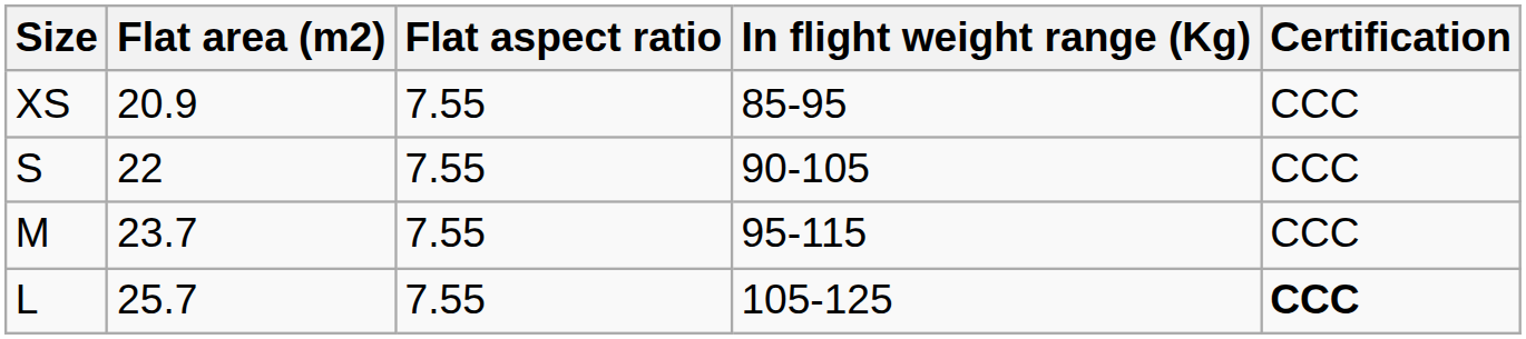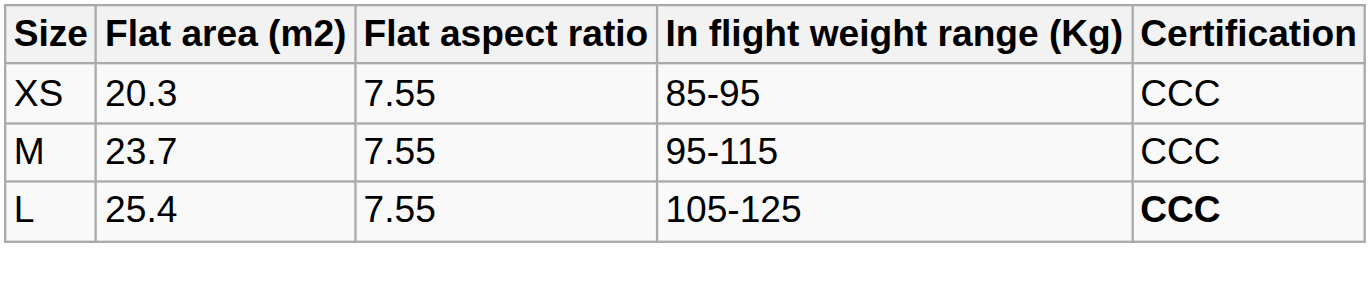XS | Flat area (m2): 20.9 -> 20.3
- row: S | 22 | 7.55 | 90-105 | CCC
L | Flat area (m2): 25.7 -> 25.4
